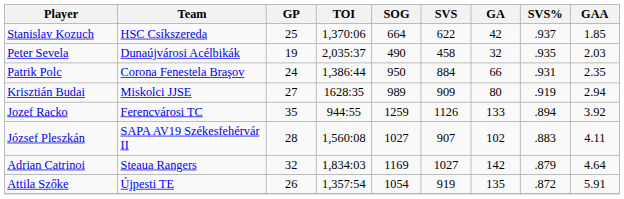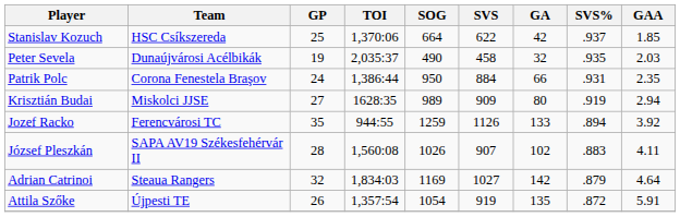József Pleszkán | SOG: 1027 -> 1026
